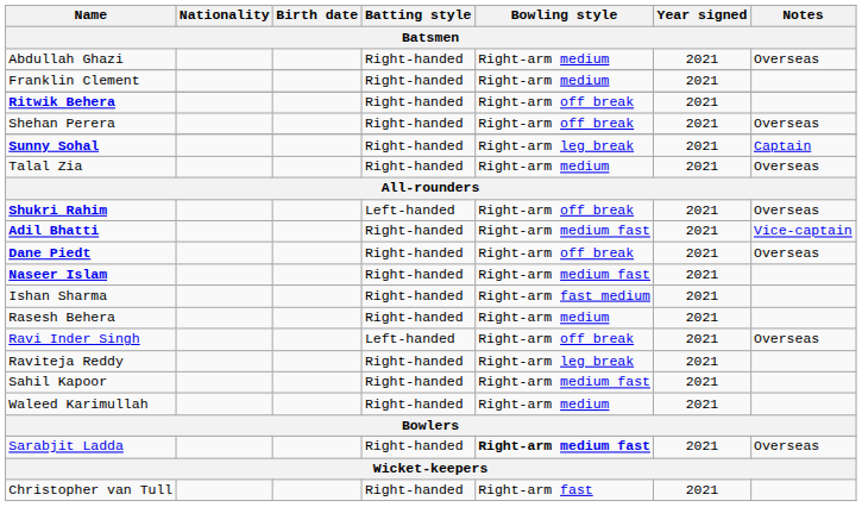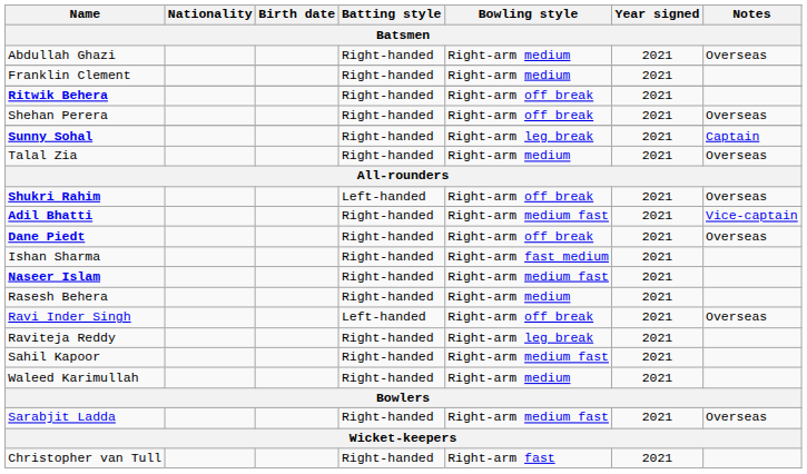rows swapped: Ishan Sharma <-> Naseer Islam
Sarabjit Ladda | Bowling style: bold -> normal
